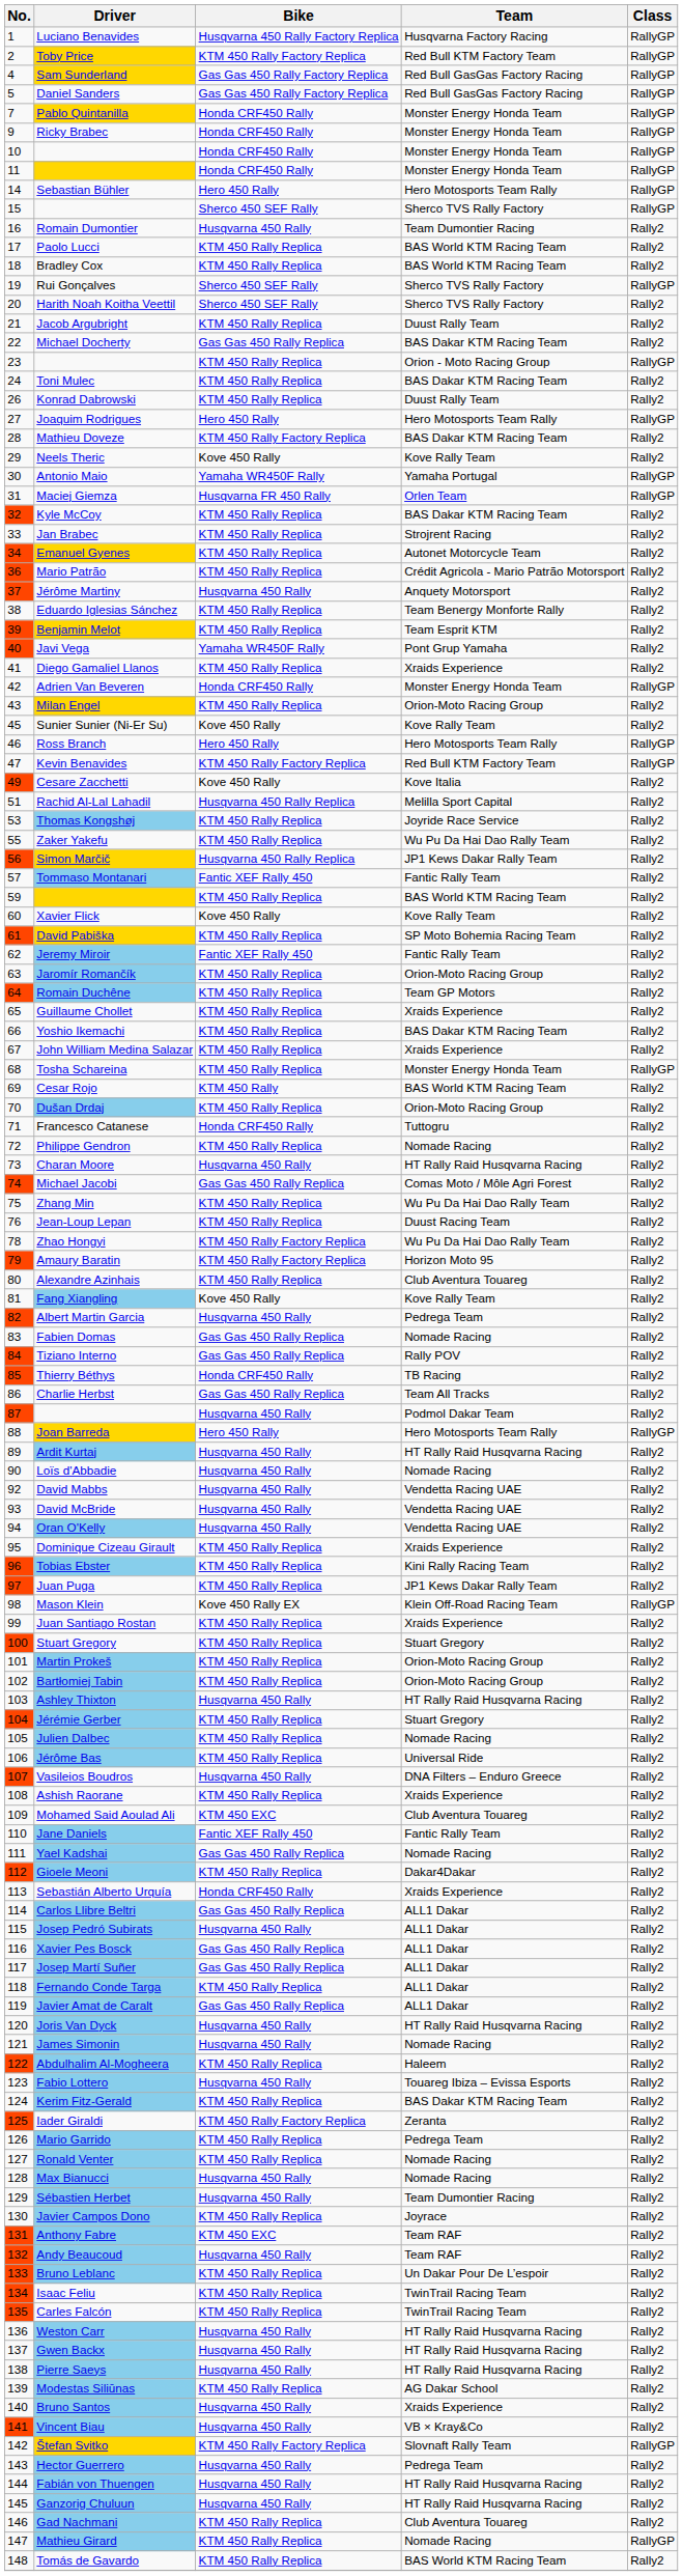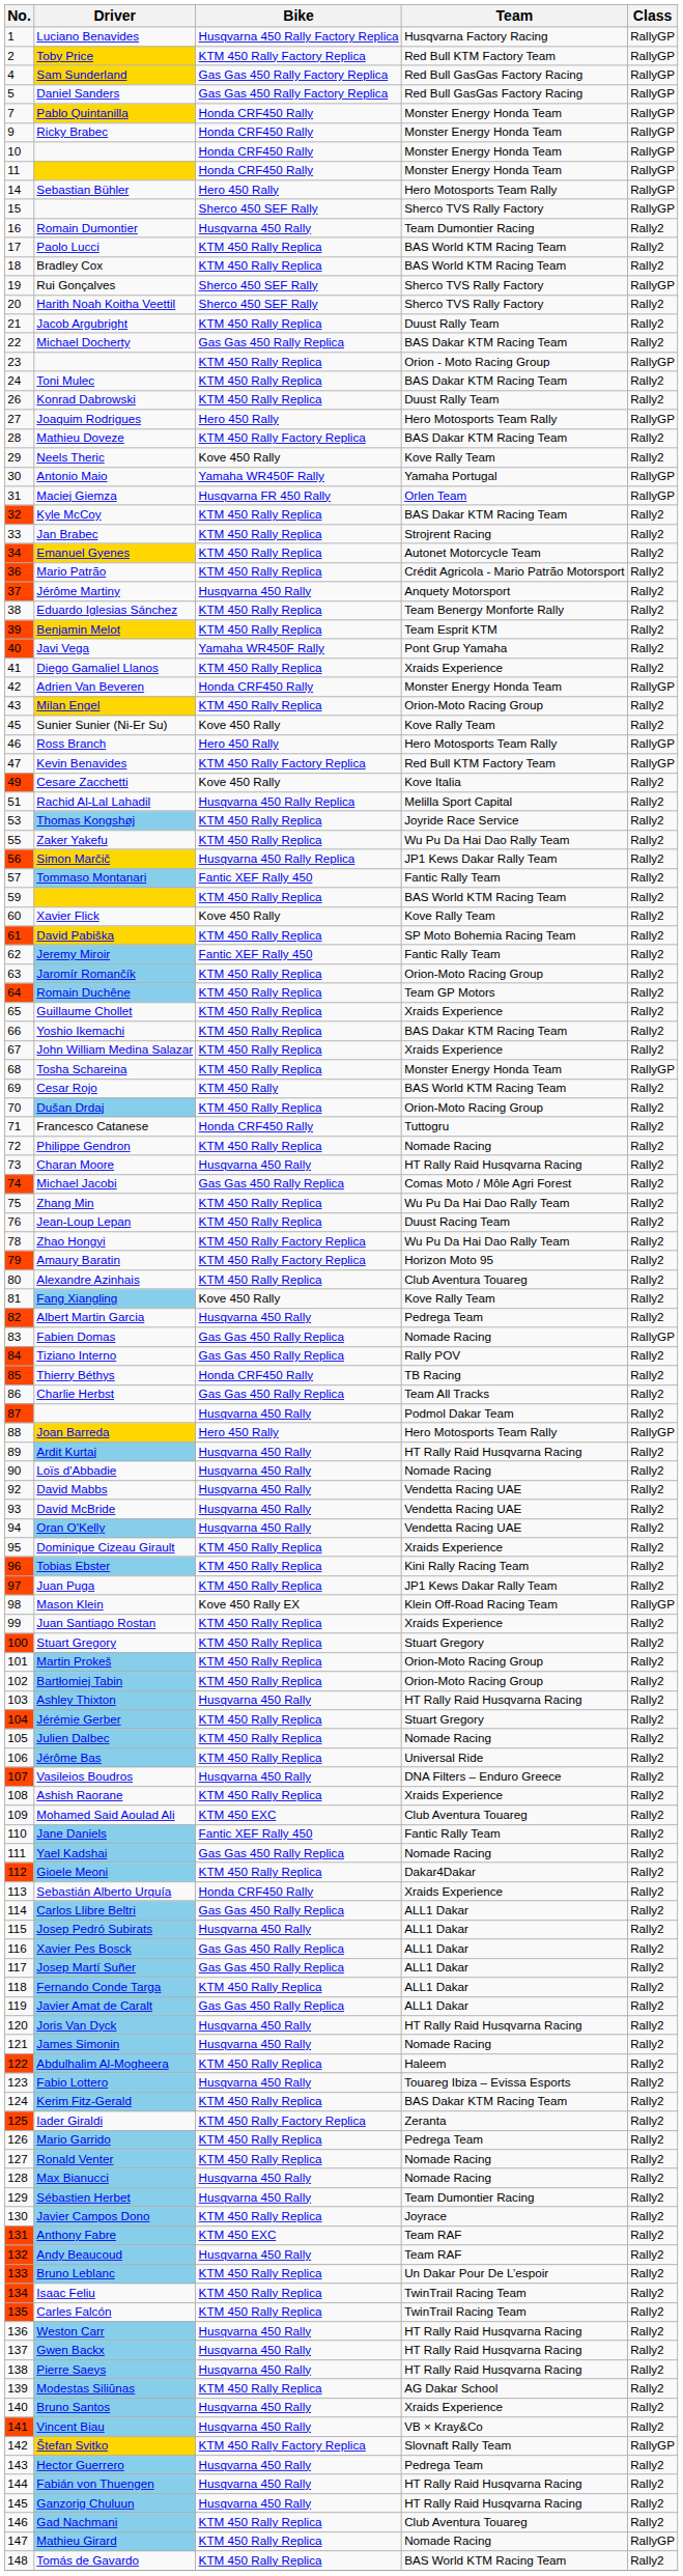Fabien Domas | Class: Rally2 -> RallyGP
